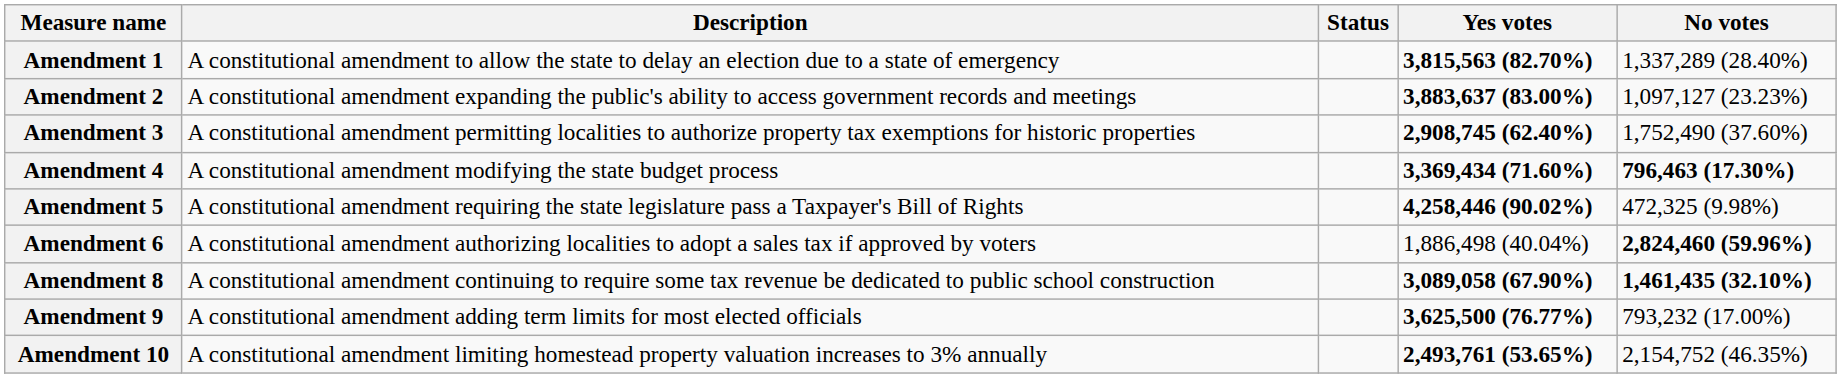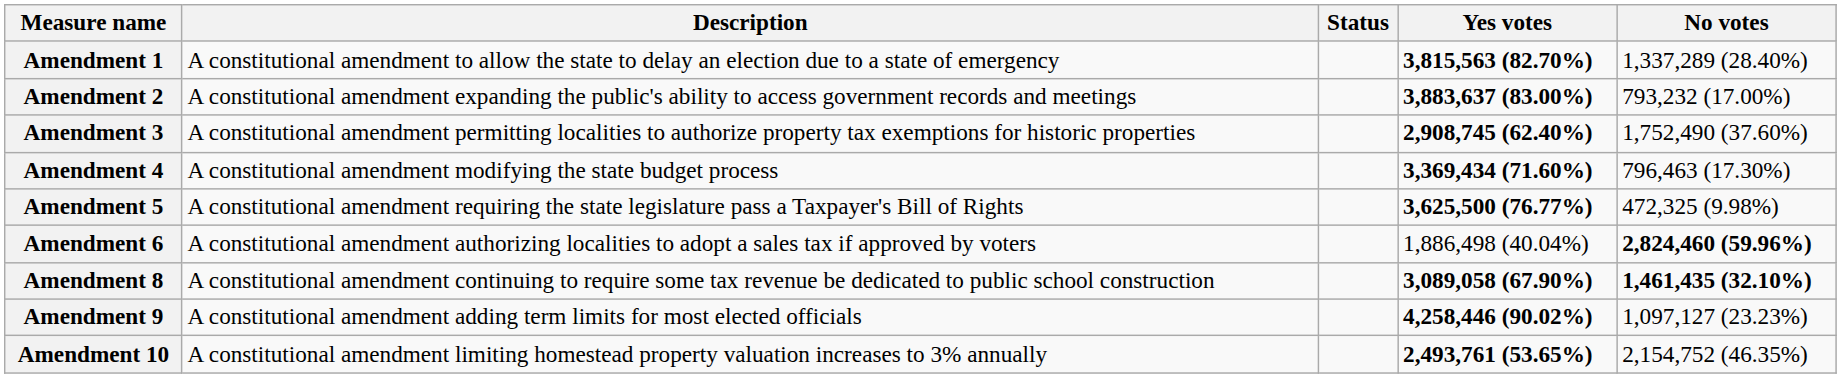Amendment 2 | No votes: 1,097,127 (23.23%) -> 793,232 (17.00%)
Amendment 4 | No votes: bold -> normal
Amendment 5 | Yes votes: 4,258,446 (90.02%) -> 3,625,500 (76.77%)
Amendment 9 | Yes votes: 3,625,500 (76.77%) -> 4,258,446 (90.02%)
Amendment 9 | No votes: 793,232 (17.00%) -> 1,097,127 (23.23%)
